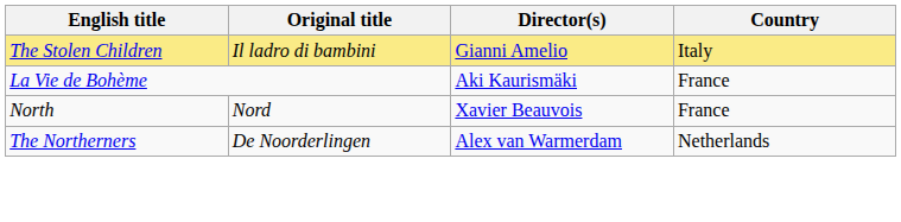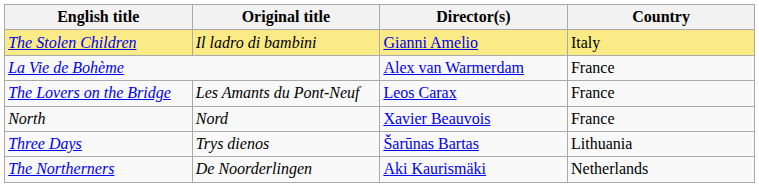La Vie de Bohème | Director(s): Aki Kaurismäki -> Alex van Warmerdam
+ row: The Lovers on the Bridge | Les Amants du Pont-Neuf | Leos Carax | France
+ row: Three Days | Trys dienos | Šarūnas Bartas | Lithuania
The Northerners | Director(s): Alex van Warmerdam -> Aki Kaurismäki
